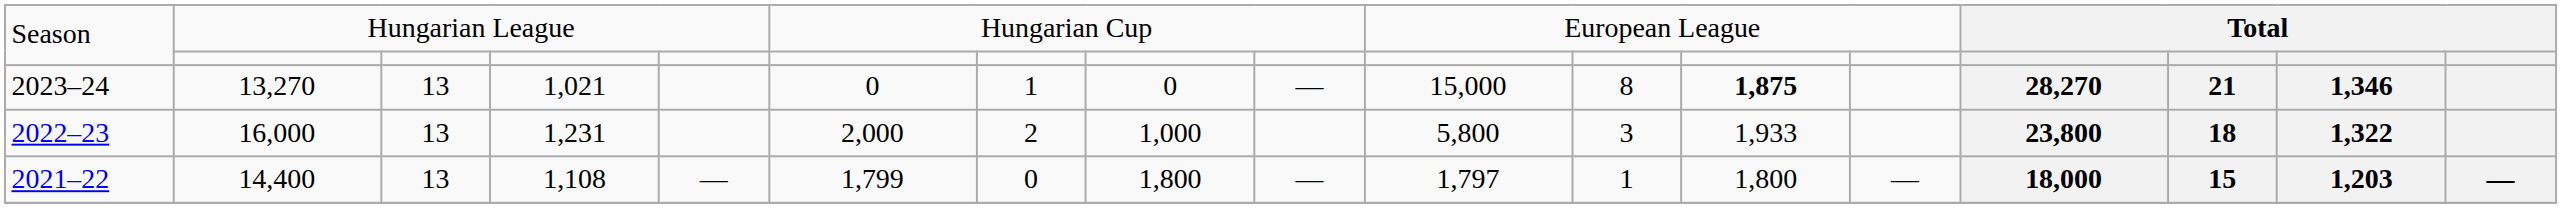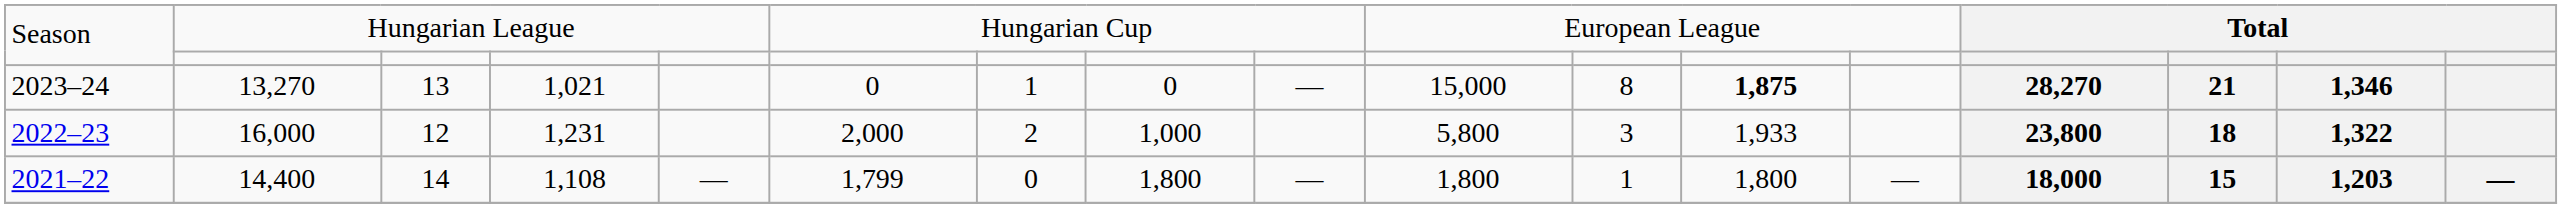2022–23 | column 3: 13 -> 12
2021–22 | column 3: 13 -> 14
2021–22 | column 10: 1,797 -> 1,800
